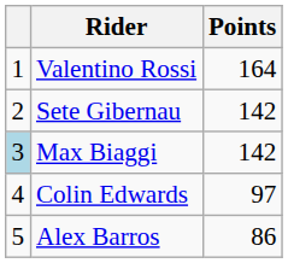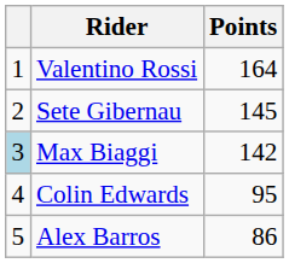Sete Gibernau | Points: 142 -> 145
Colin Edwards | Points: 97 -> 95
